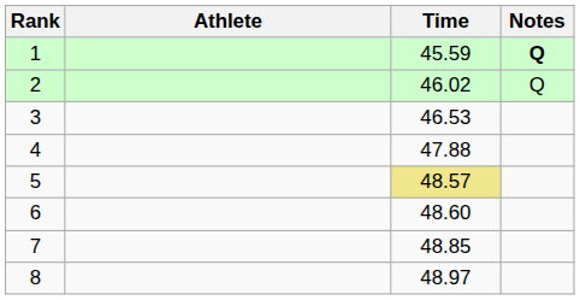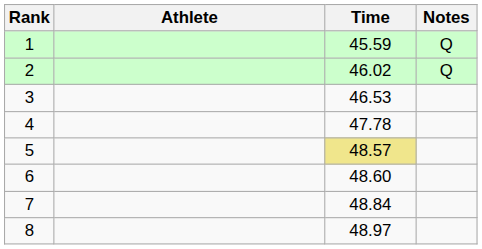1 | Notes: bold -> normal
4 | Time: 47.88 -> 47.78
7 | Time: 48.85 -> 48.84
